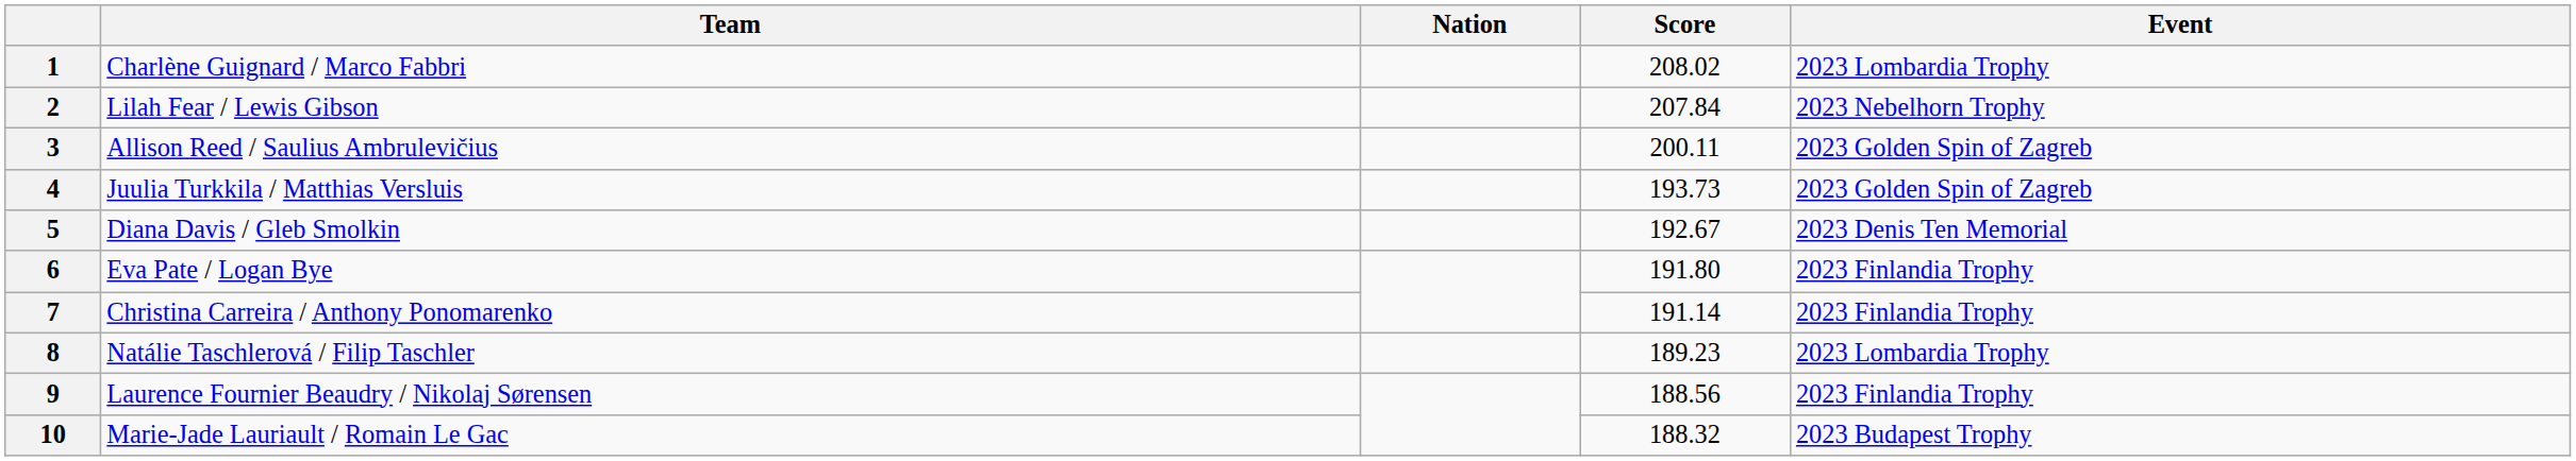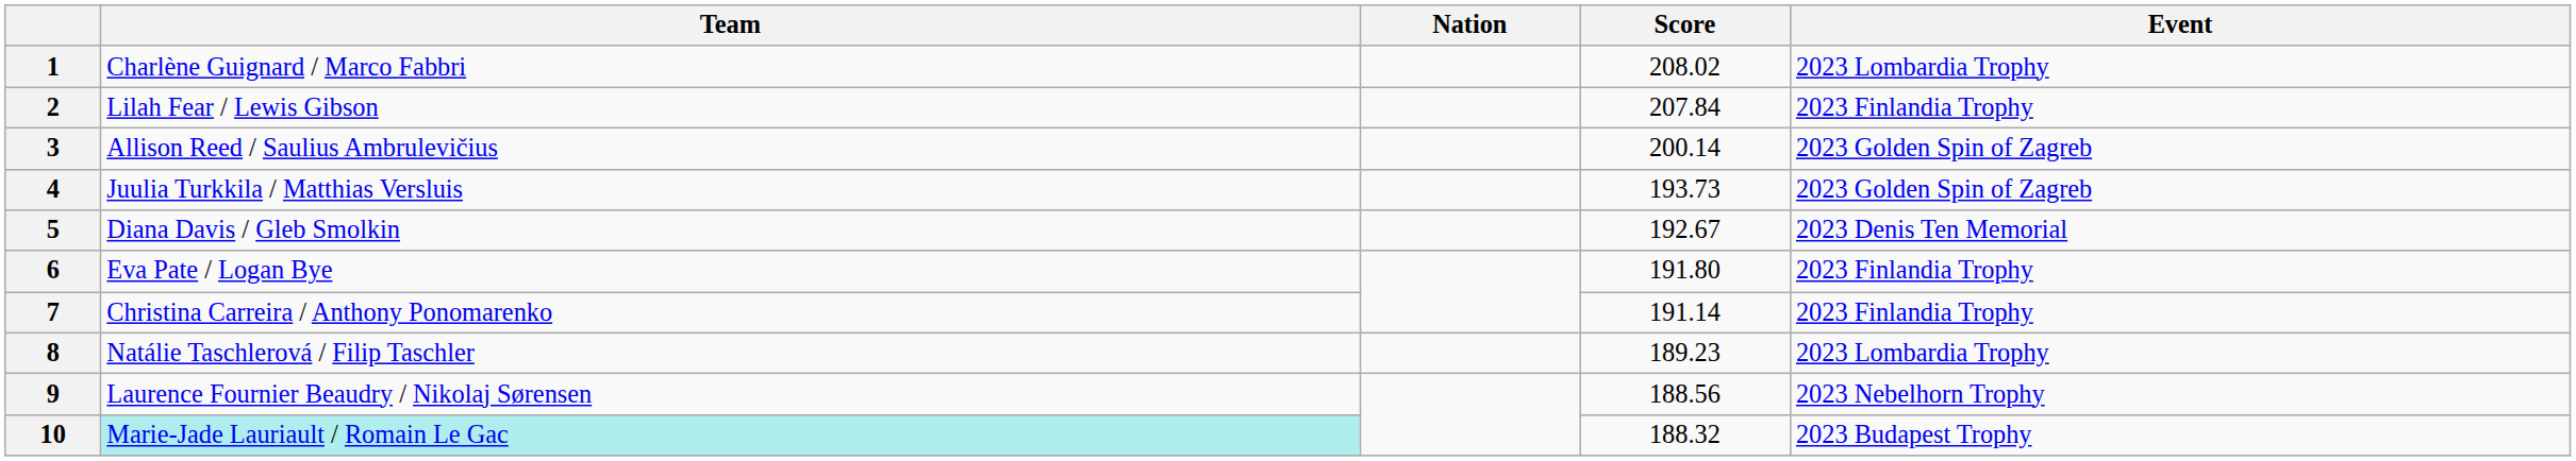2 | Event: 2023 Nebelhorn Trophy -> 2023 Finlandia Trophy
3 | Score: 200.11 -> 200.14
9 | Event: 2023 Finlandia Trophy -> 2023 Nebelhorn Trophy
10 | Team: no background -> paleturquoise background
